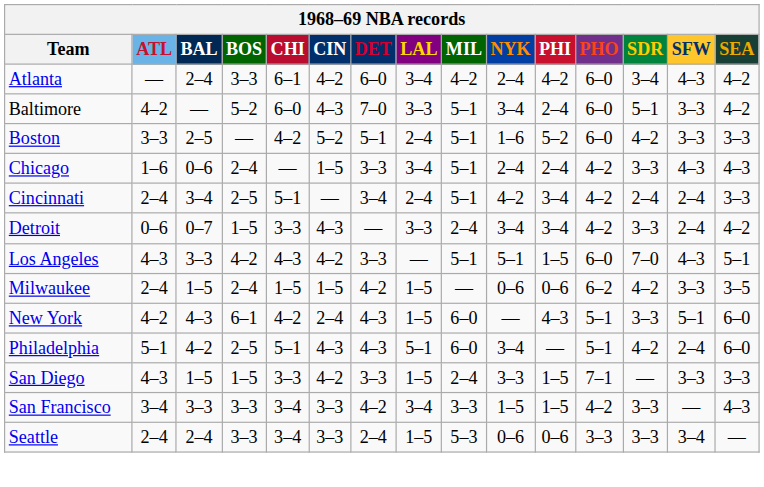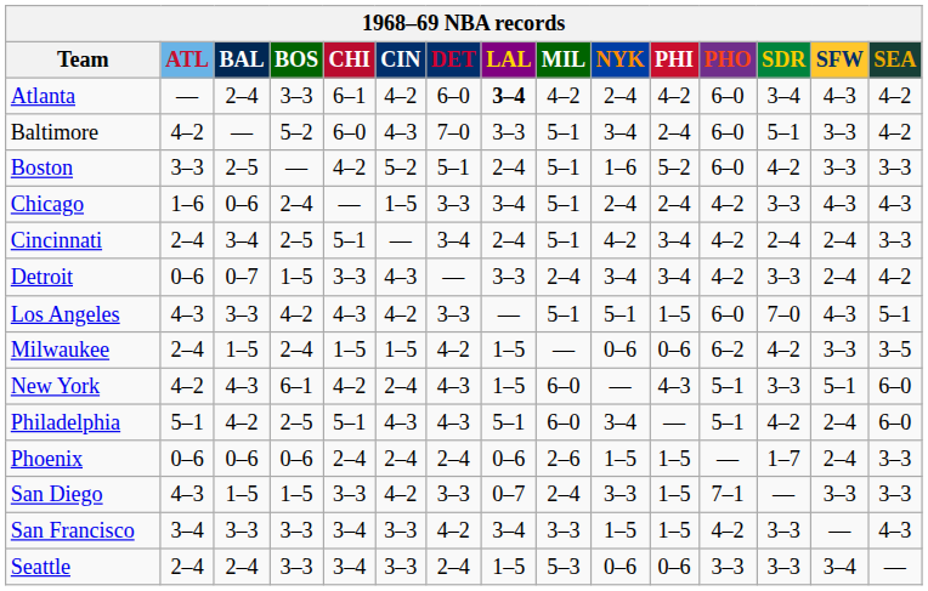Atlanta | LAL: normal -> bold
+ row: Phoenix | 0–6 | 0–6 | 0–6 | 2–4 | 2–4 | 2–4 | 0–6 | 2–6 | 1–5 | 1–5 | — | 1–7 | 2–4 | 3–3
San Diego | LAL: 1–5 -> 0–7
